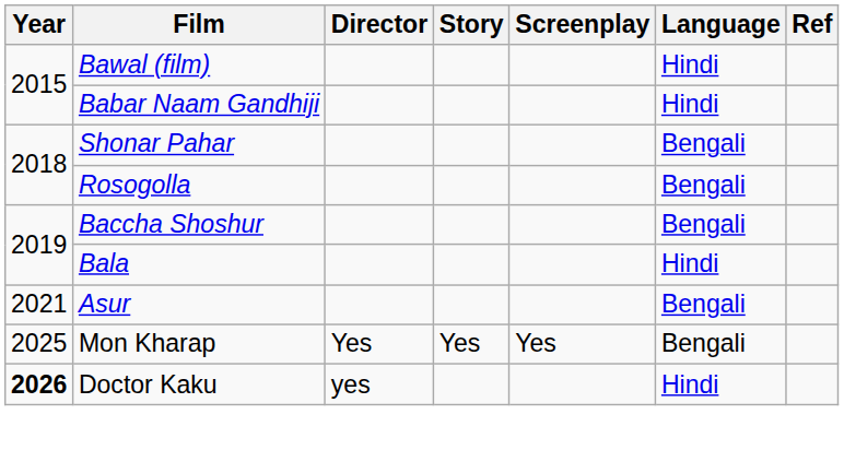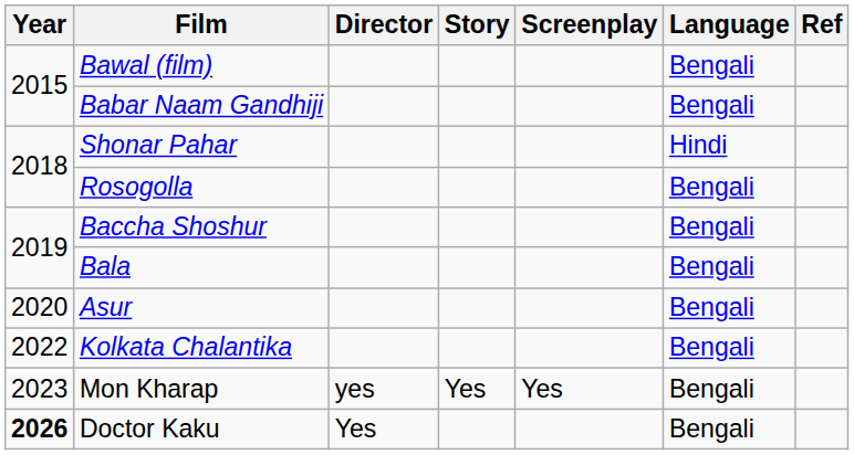Bawal (film) | Language: Hindi -> Bengali
Babar Naam Gandhiji | Language: Hindi -> Bengali
Shonar Pahar | Language: Bengali -> Hindi
Bala | Language: Hindi -> Bengali
Asur | Year: 2021 -> 2020
+ row: 2022 | Kolkata Chalantika | Bengali
Mon Kharap | Year: 2025 -> 2023
Mon Kharap | Director: Yes -> yes
Doctor Kaku | Director: yes -> Yes
Doctor Kaku | Language: Hindi -> Bengali
